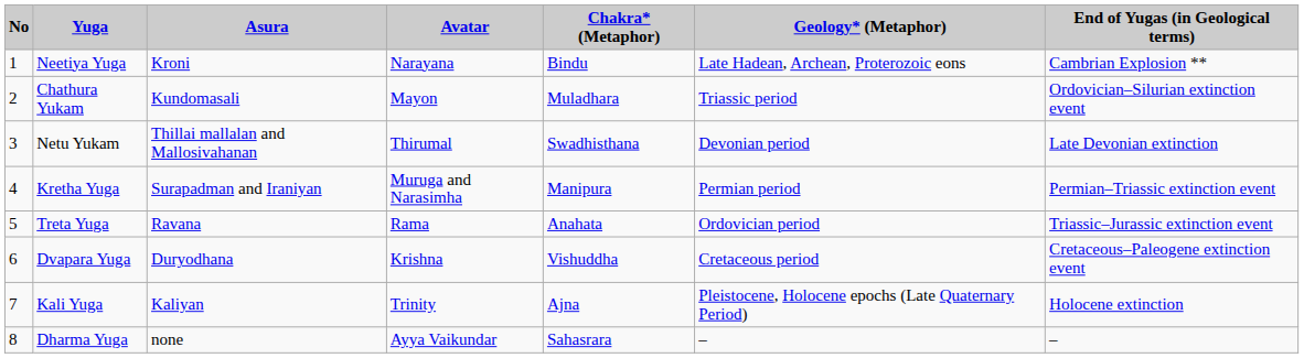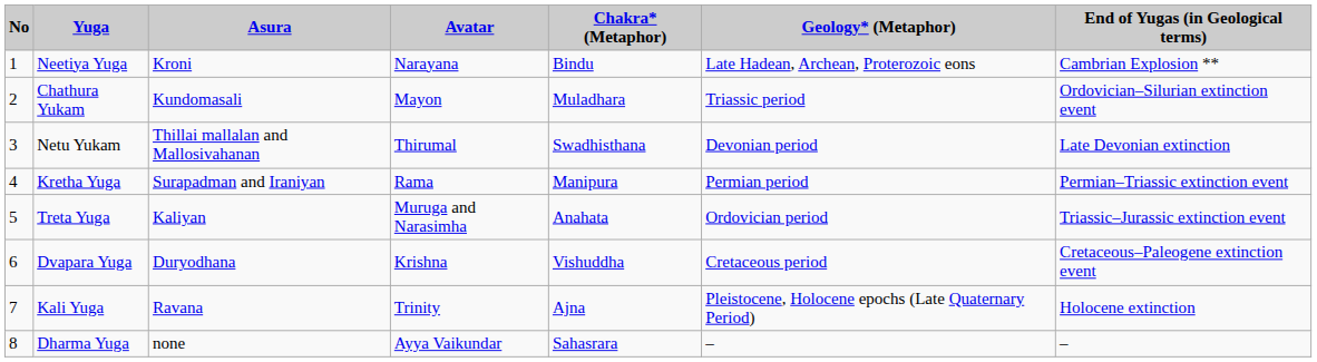Kretha Yuga | Avatar: Muruga and Narasimha -> Rama
Treta Yuga | Asura: Ravana -> Kaliyan
Treta Yuga | Avatar: Rama -> Muruga and Narasimha
Kali Yuga | Asura: Kaliyan -> Ravana
